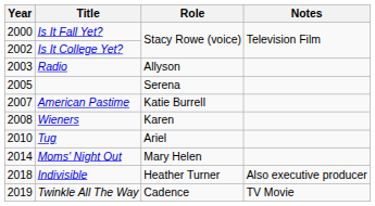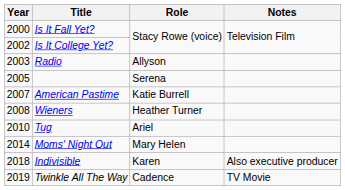Wieners | Role: Karen -> Heather Turner
Indivisible | Role: Heather Turner -> Karen
